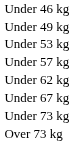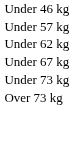- row: Under 49 kg
- row: Under 53 kg
